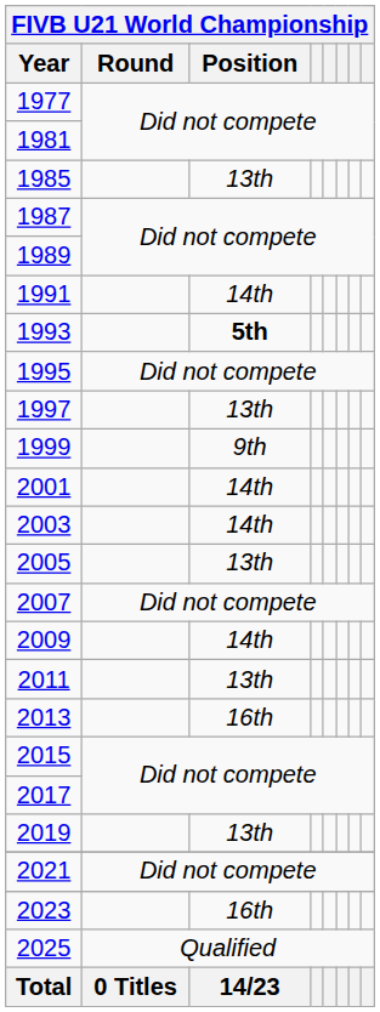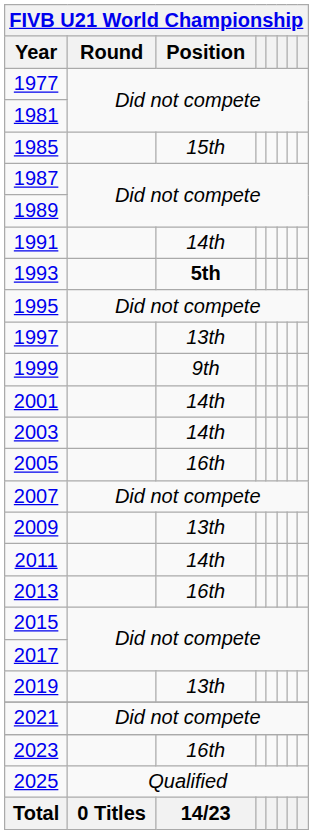1985 | Position: 13th -> 15th
2005 | Position: 13th -> 16th
2009 | Position: 14th -> 13th
2011 | Position: 13th -> 14th
